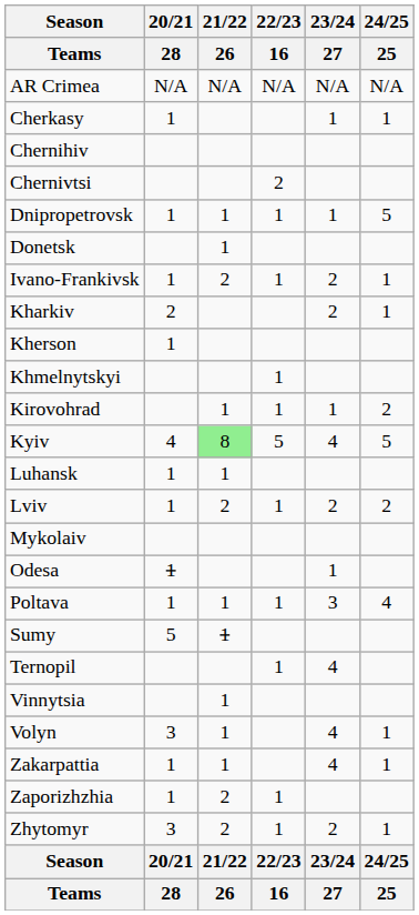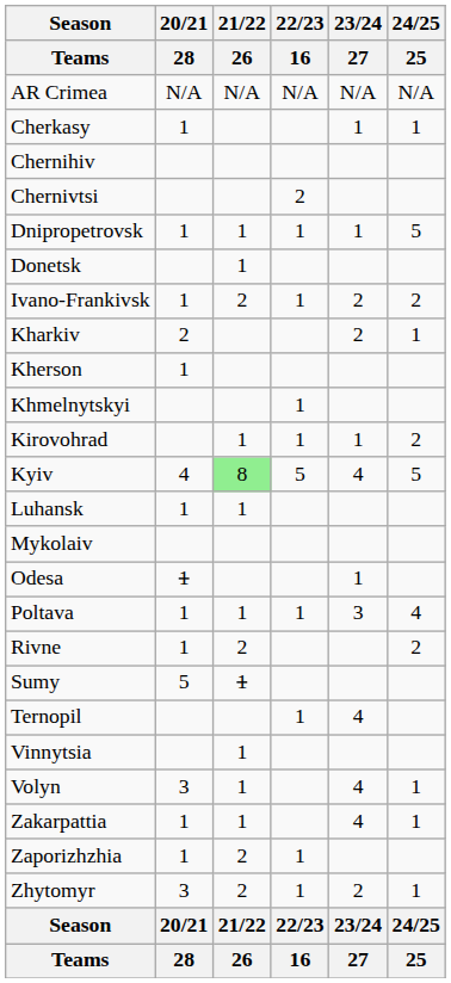Ivano-Frankivsk | 24/25 / 25: 1 -> 2
- row: Lviv | 1 | 2 | 1 | 2 | 2
+ row: Rivne | 1 | 2 | 2
